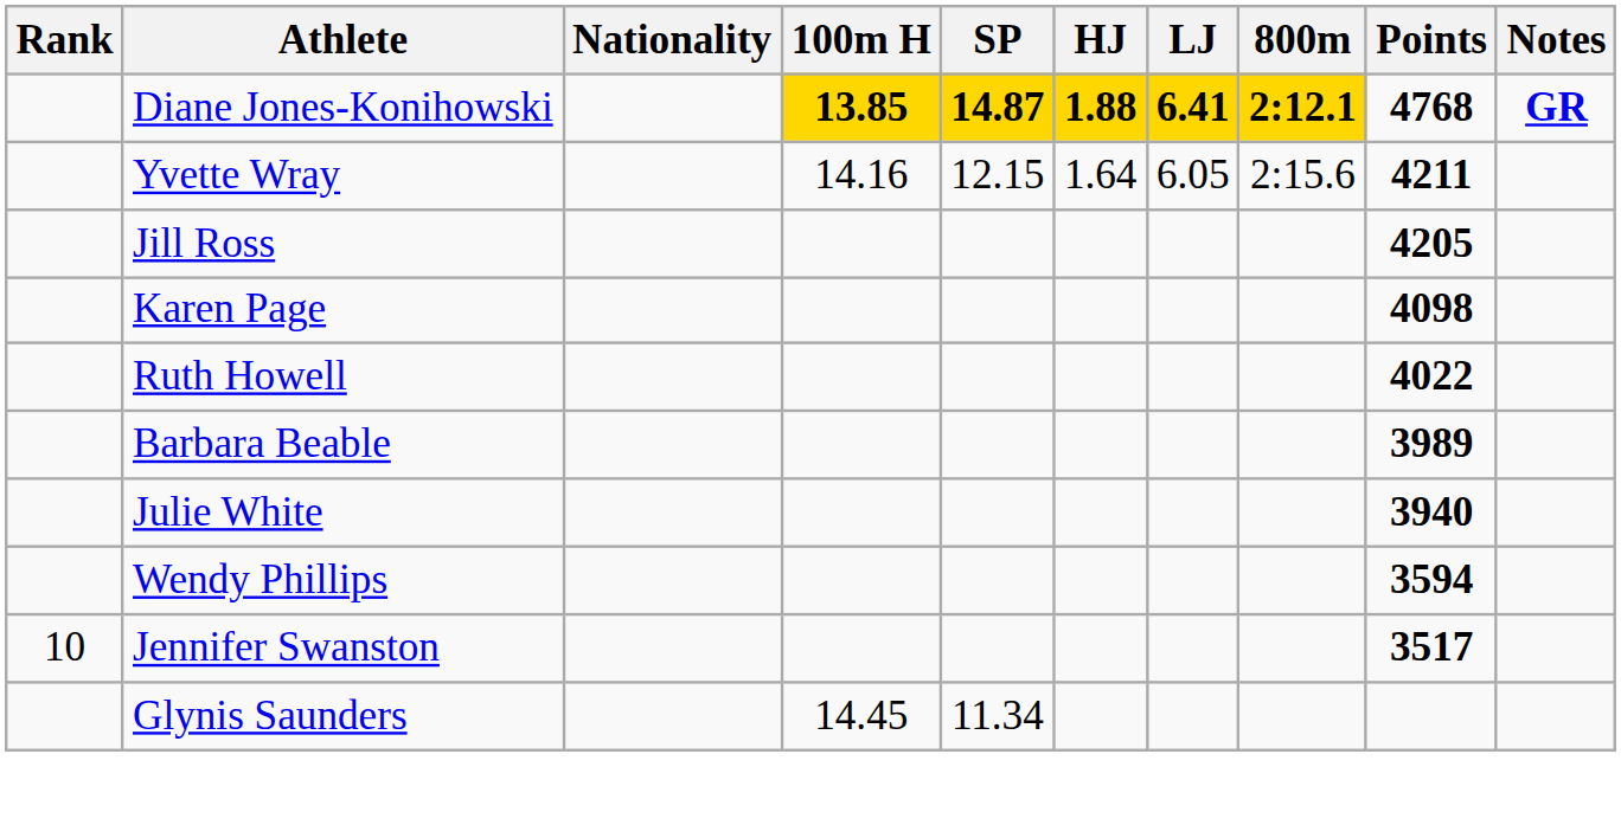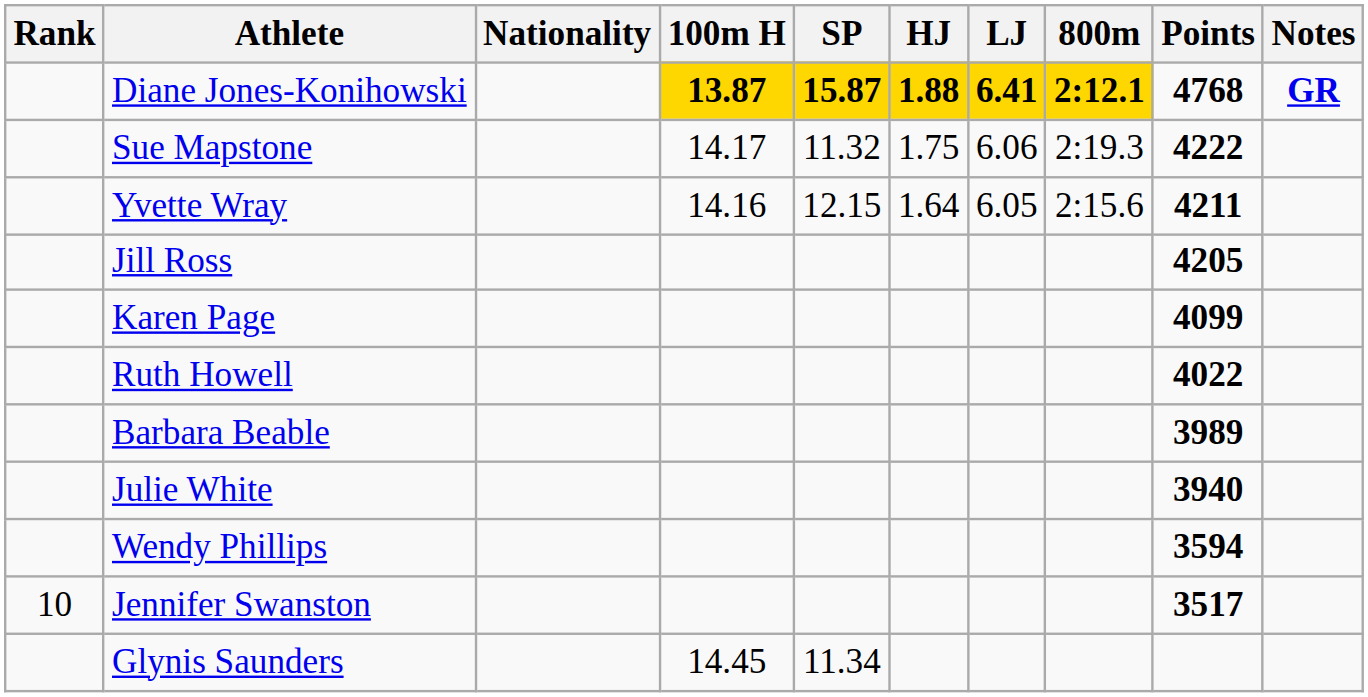Diane Jones-Konihowski | 100m H: 13.85 -> 13.87
Diane Jones-Konihowski | SP: 14.87 -> 15.87
+ row: Sue Mapstone | 14.17 | 11.32 | 1.75 | 6.06 | 2:19.3 | 4222
Karen Page | Points: 4098 -> 4099
